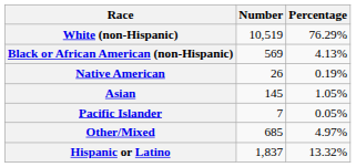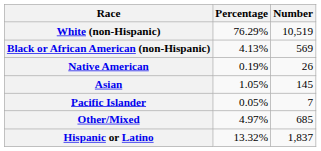columns swapped: Number <-> Percentage
